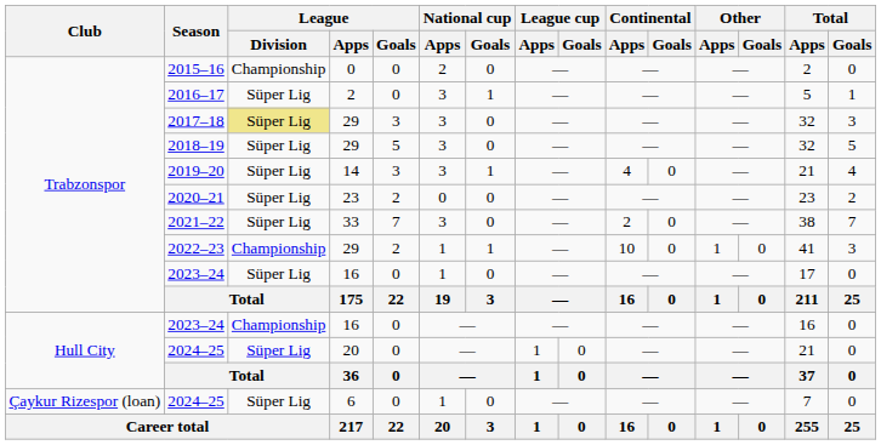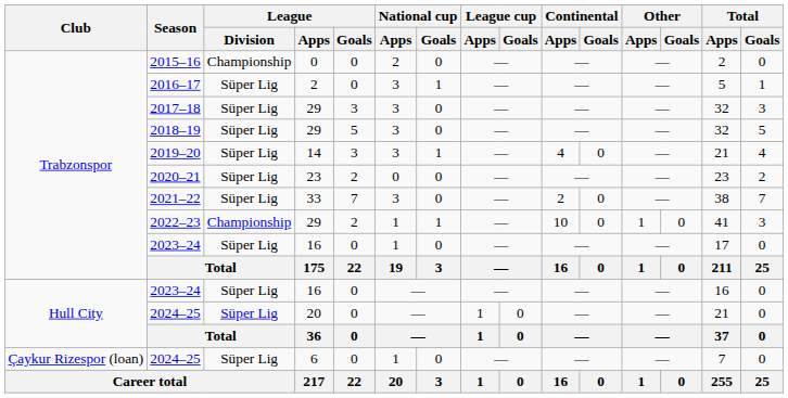2017–18 | League / Division: khaki background -> no background
Hull City / 2023–24 | League / Division: Championship -> Süper Lig
